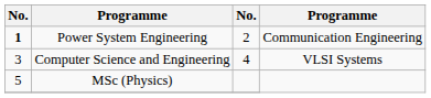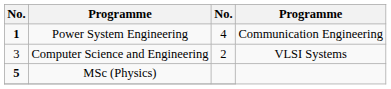Power System Engineering | column 3: 2 -> 4
Computer Science and Engineering | column 3: 4 -> 2
MSc (Physics) | column 1: normal -> bold
